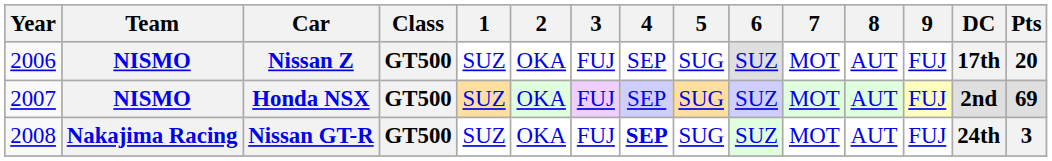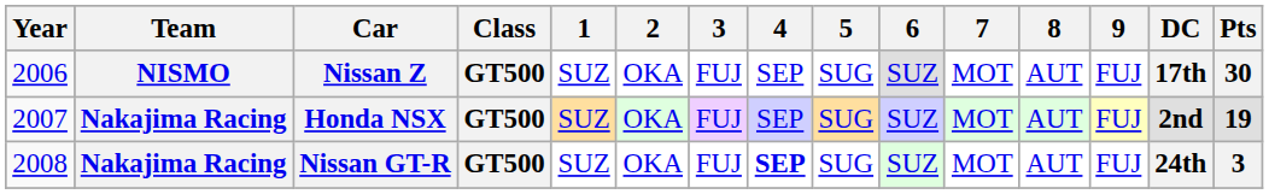Nissan Z | Pts: 20 -> 30
Honda NSX | Team: NISMO -> Nakajima Racing
Honda NSX | Pts: 69 -> 19
